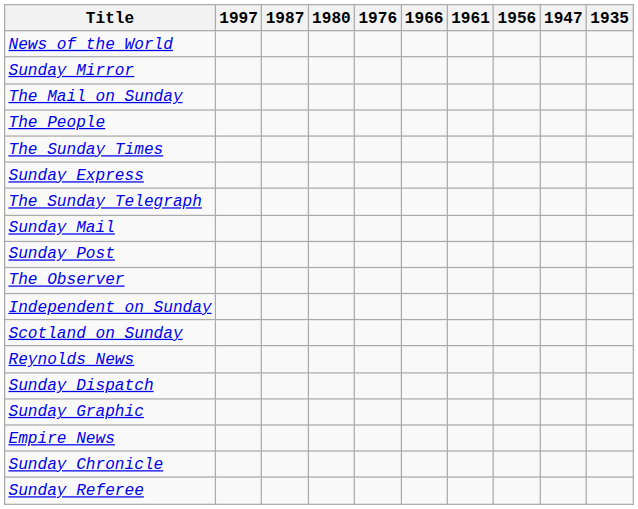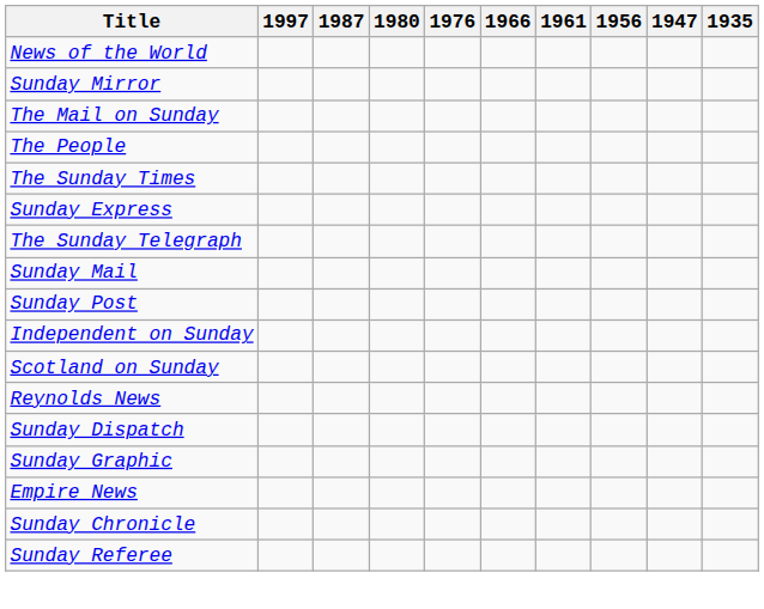- row: The Observer
